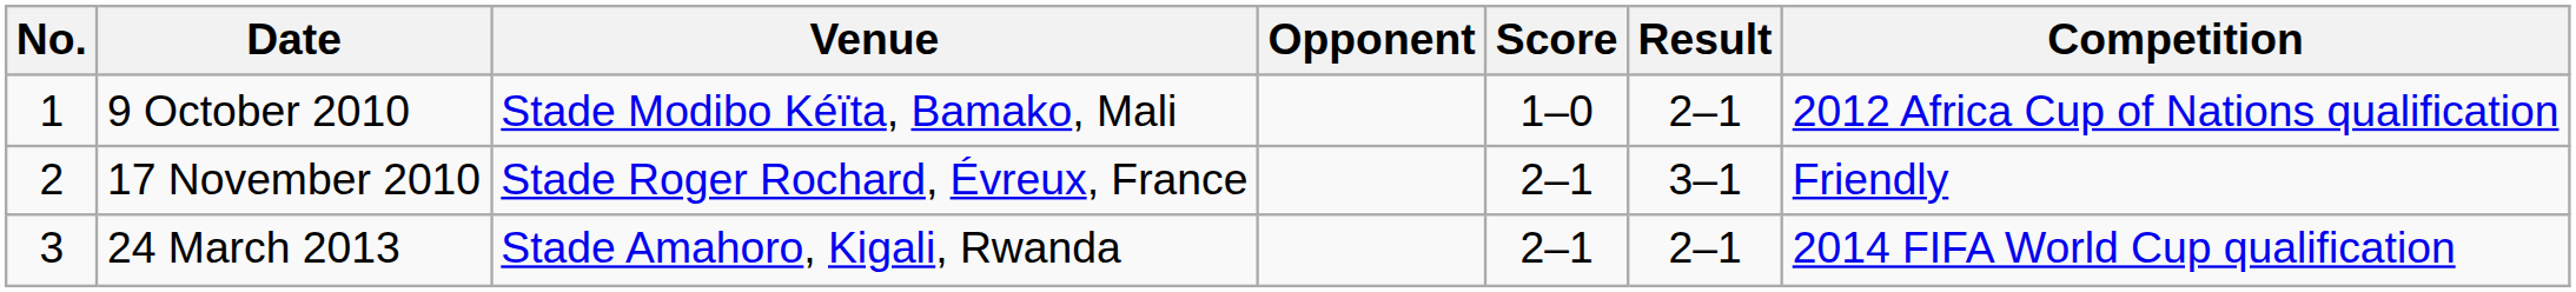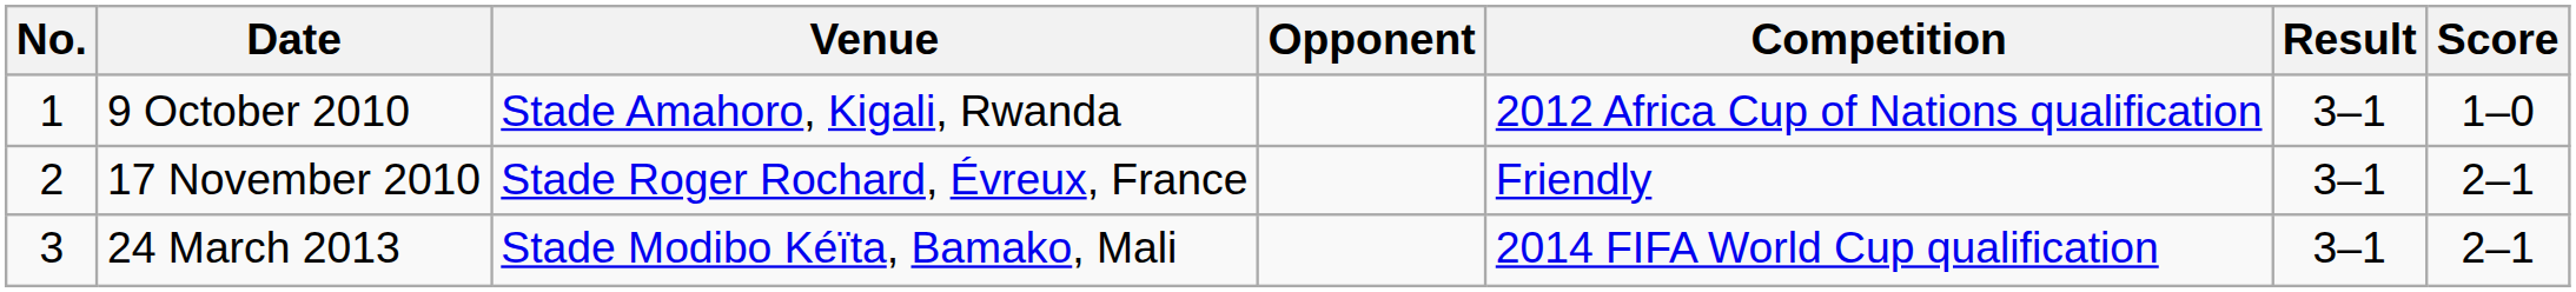columns swapped: Score <-> Competition
9 October 2010 | Venue: Stade Modibo Kéïta, Bamako, Mali -> Stade Amahoro, Kigali, Rwanda
9 October 2010 | Result: 2–1 -> 3–1
24 March 2013 | Venue: Stade Amahoro, Kigali, Rwanda -> Stade Modibo Kéïta, Bamako, Mali
24 March 2013 | Result: 2–1 -> 3–1
